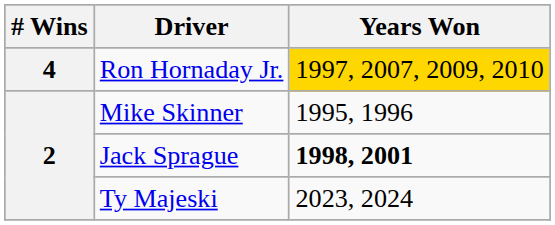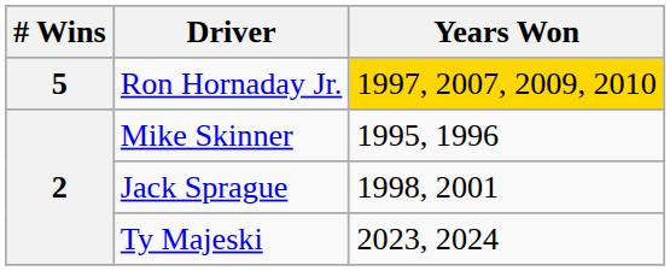Ron Hornaday Jr. | # Wins: 4 -> 5
Jack Sprague | Years Won: bold -> normal
